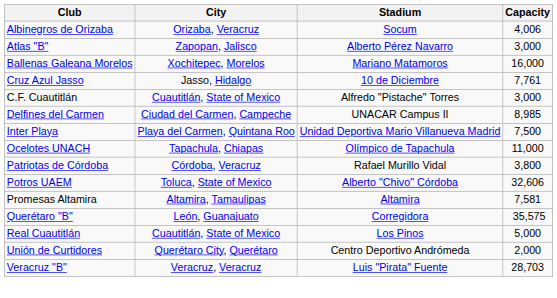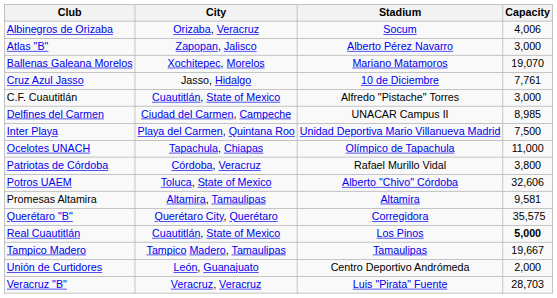Ballenas Galeana Morelos | Capacity: 16,000 -> 19,070
Promesas Altamira | Capacity: 7,581 -> 9,581
Querétaro "B" | City: León, Guanajuato -> Querétaro City, Querétaro
Real Cuautitlán | Capacity: normal -> bold
+ row: Tampico Madero | Tampico Madero, Tamaulipas | Tamaulipas | 19,667
Unión de Curtidores | City: Querétaro City, Querétaro -> León, Guanajuato
